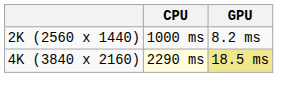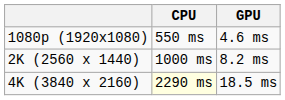+ row: 1080p (1920x1080) | 550 ms | 4.6 ms
4K (3840 x 2160) | GPU: khaki background -> no background
